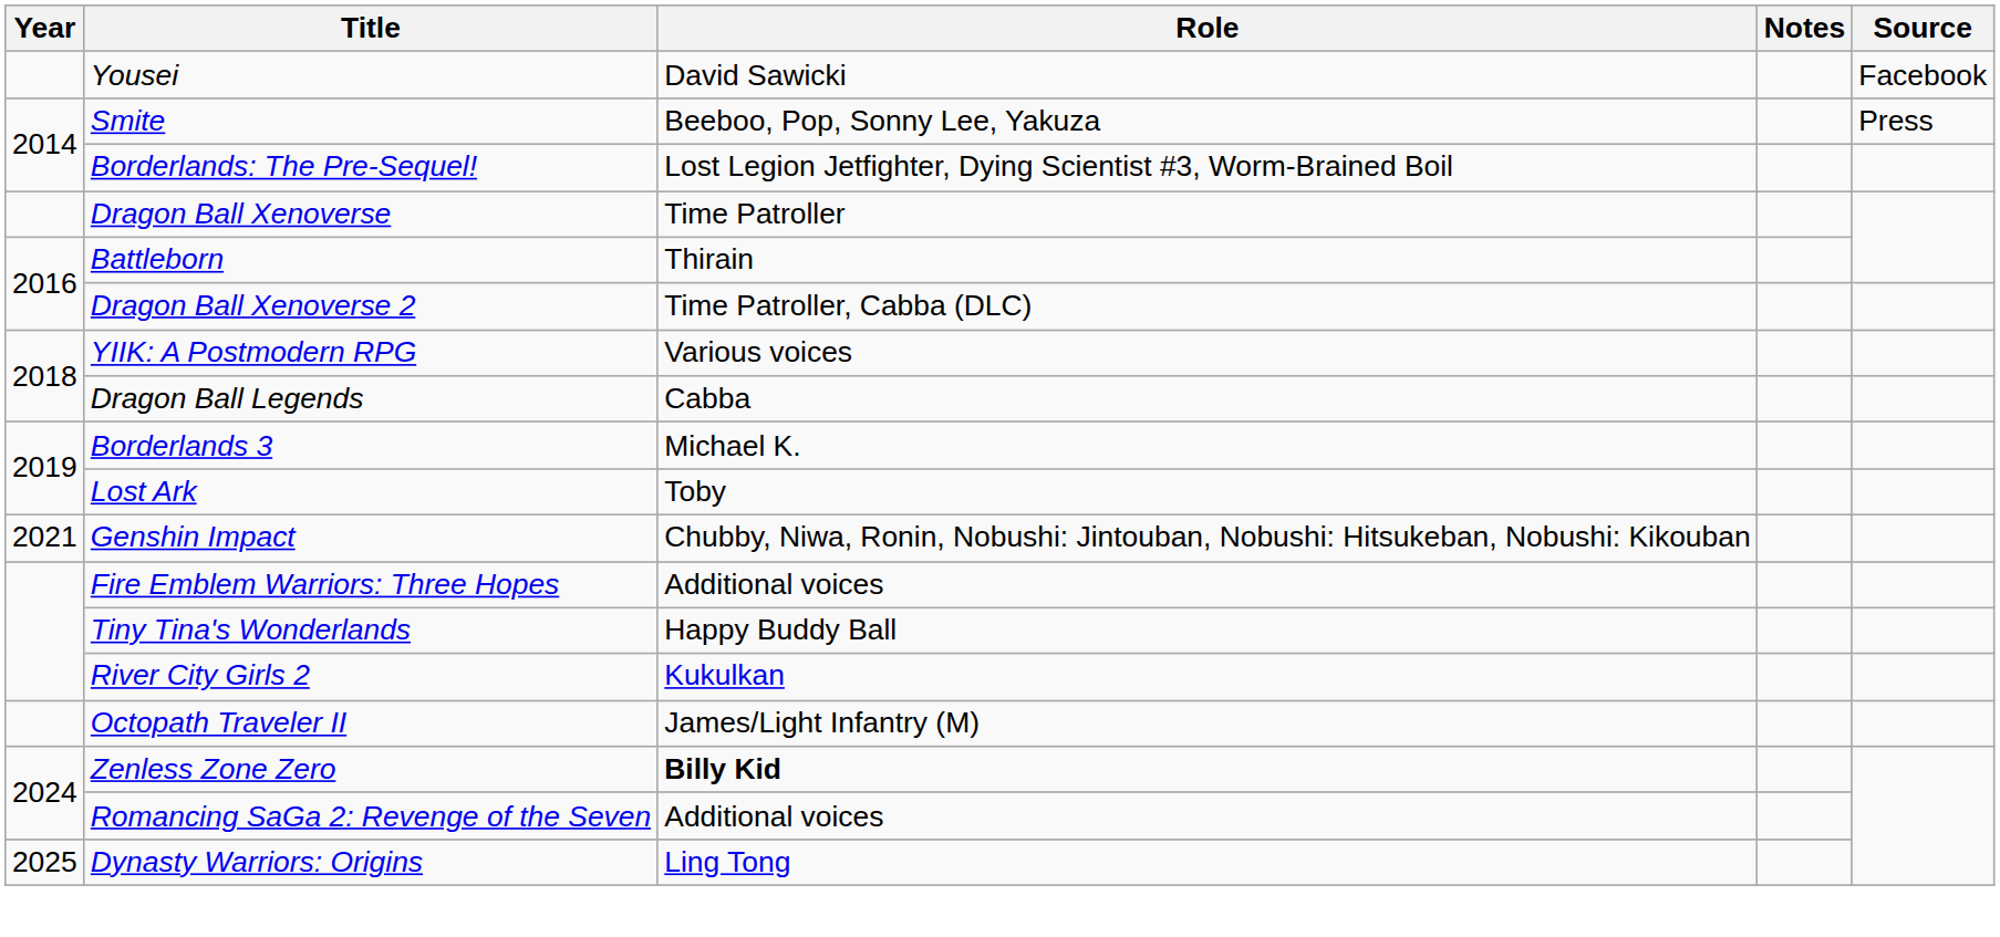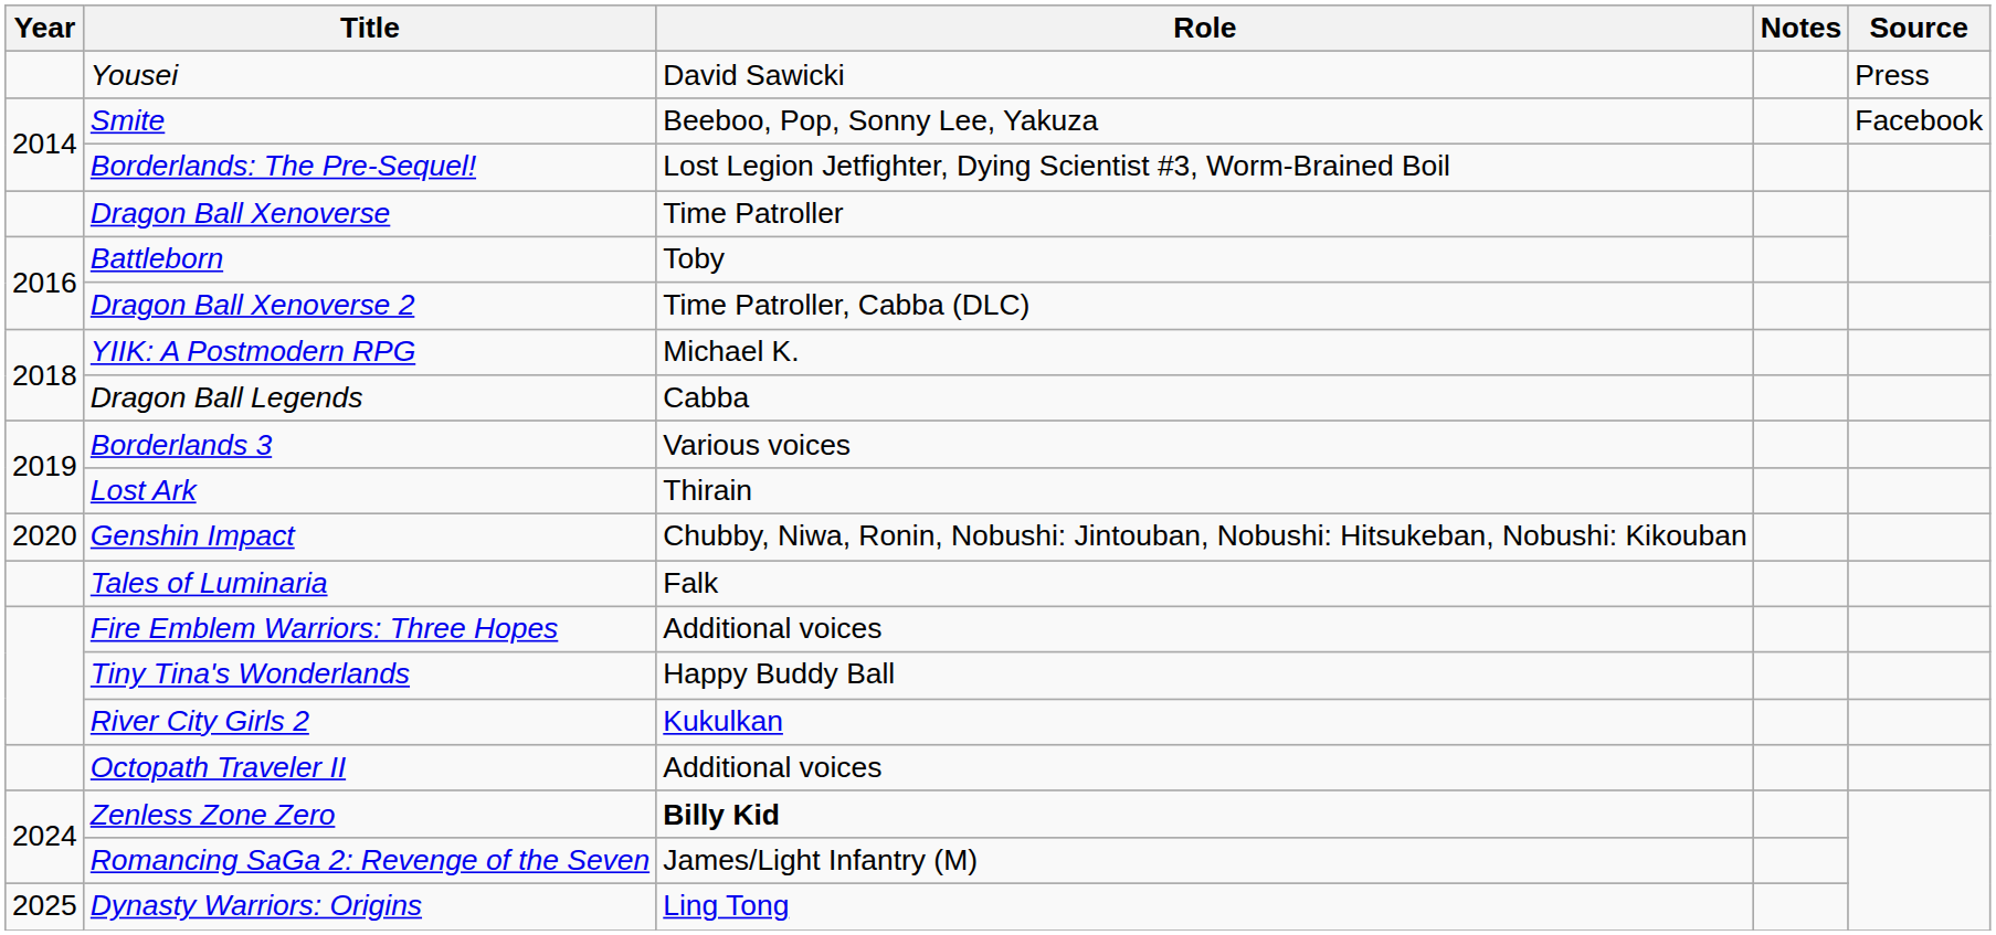Yousei | Source: Facebook -> Press
Smite | Source: Press -> Facebook
Battleborn | Role: Thirain -> Toby
YIIK: A Postmodern RPG | Role: Various voices -> Michael K.
Borderlands 3 | Role: Michael K. -> Various voices
Lost Ark | Role: Toby -> Thirain
Genshin Impact | Year: 2021 -> 2020
+ row: Tales of Luminaria | Falk
Octopath Traveler II | Role: James/Light Infantry (M) -> Additional voices
Romancing SaGa 2: Revenge of the Seven | Role: Additional voices -> James/Light Infantry (M)
